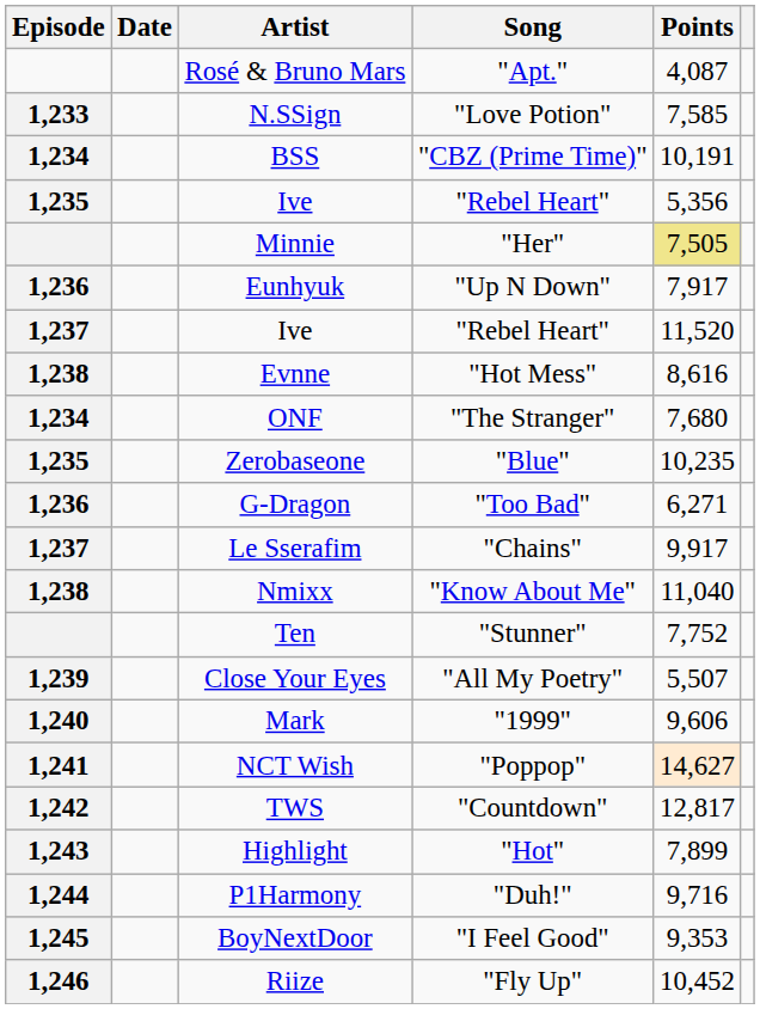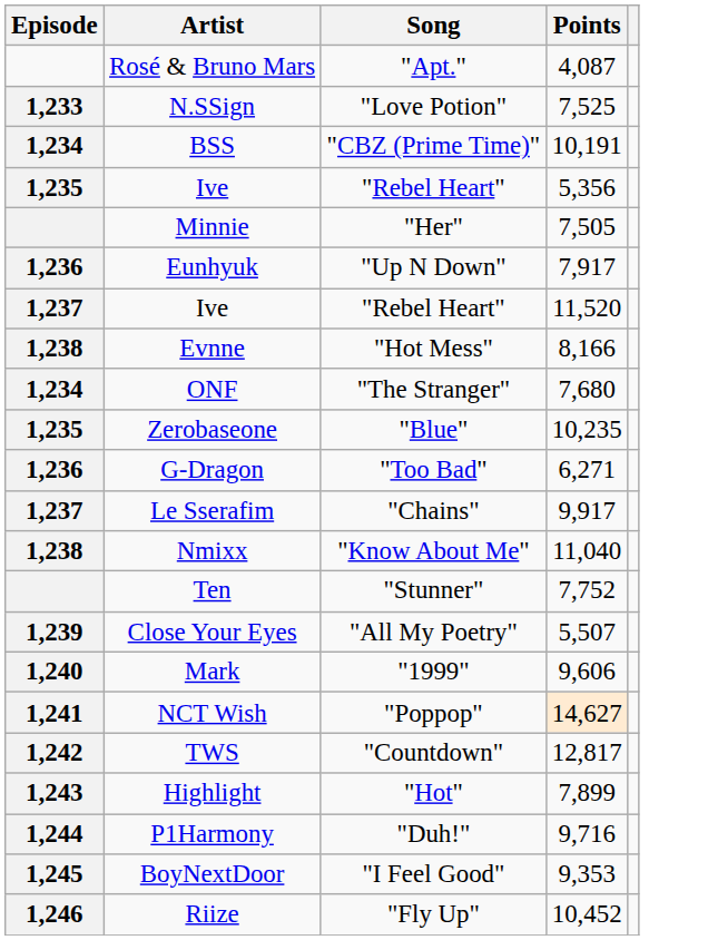- column: Date
N.SSign | Points: 7,585 -> 7,525
Minnie | Points: khaki background -> no background
Evnne | Points: 8,616 -> 8,166
